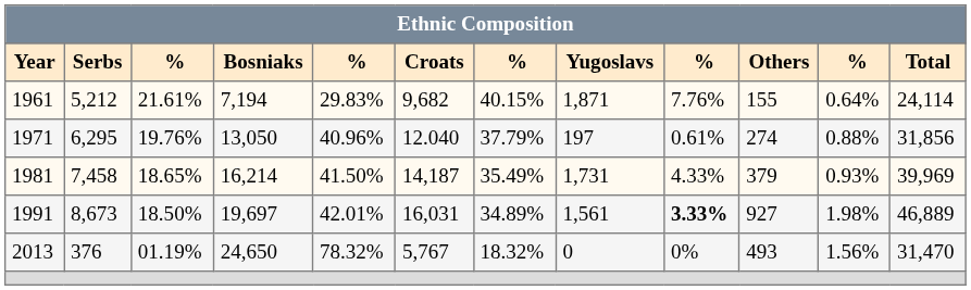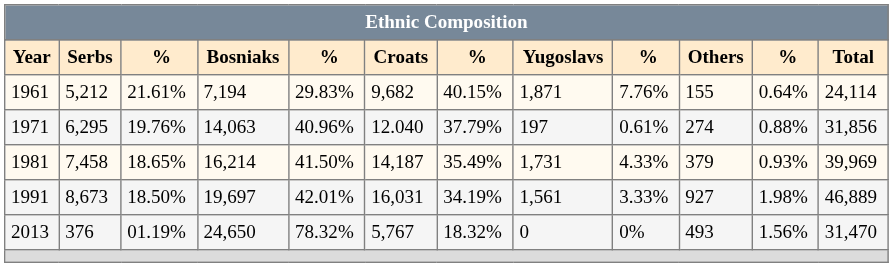1971 | column 4: 13,050 -> 14,063
1991 | column 7: 34.89% -> 34.19%
1991 | column 9: bold -> normal
